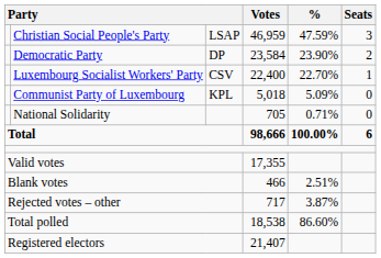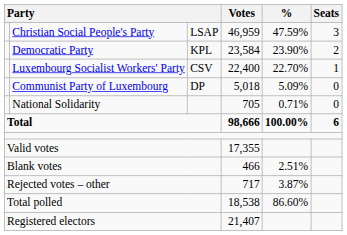Democratic Party | column 3: DP -> KPL
Communist Party of Luxembourg | column 3: KPL -> DP
